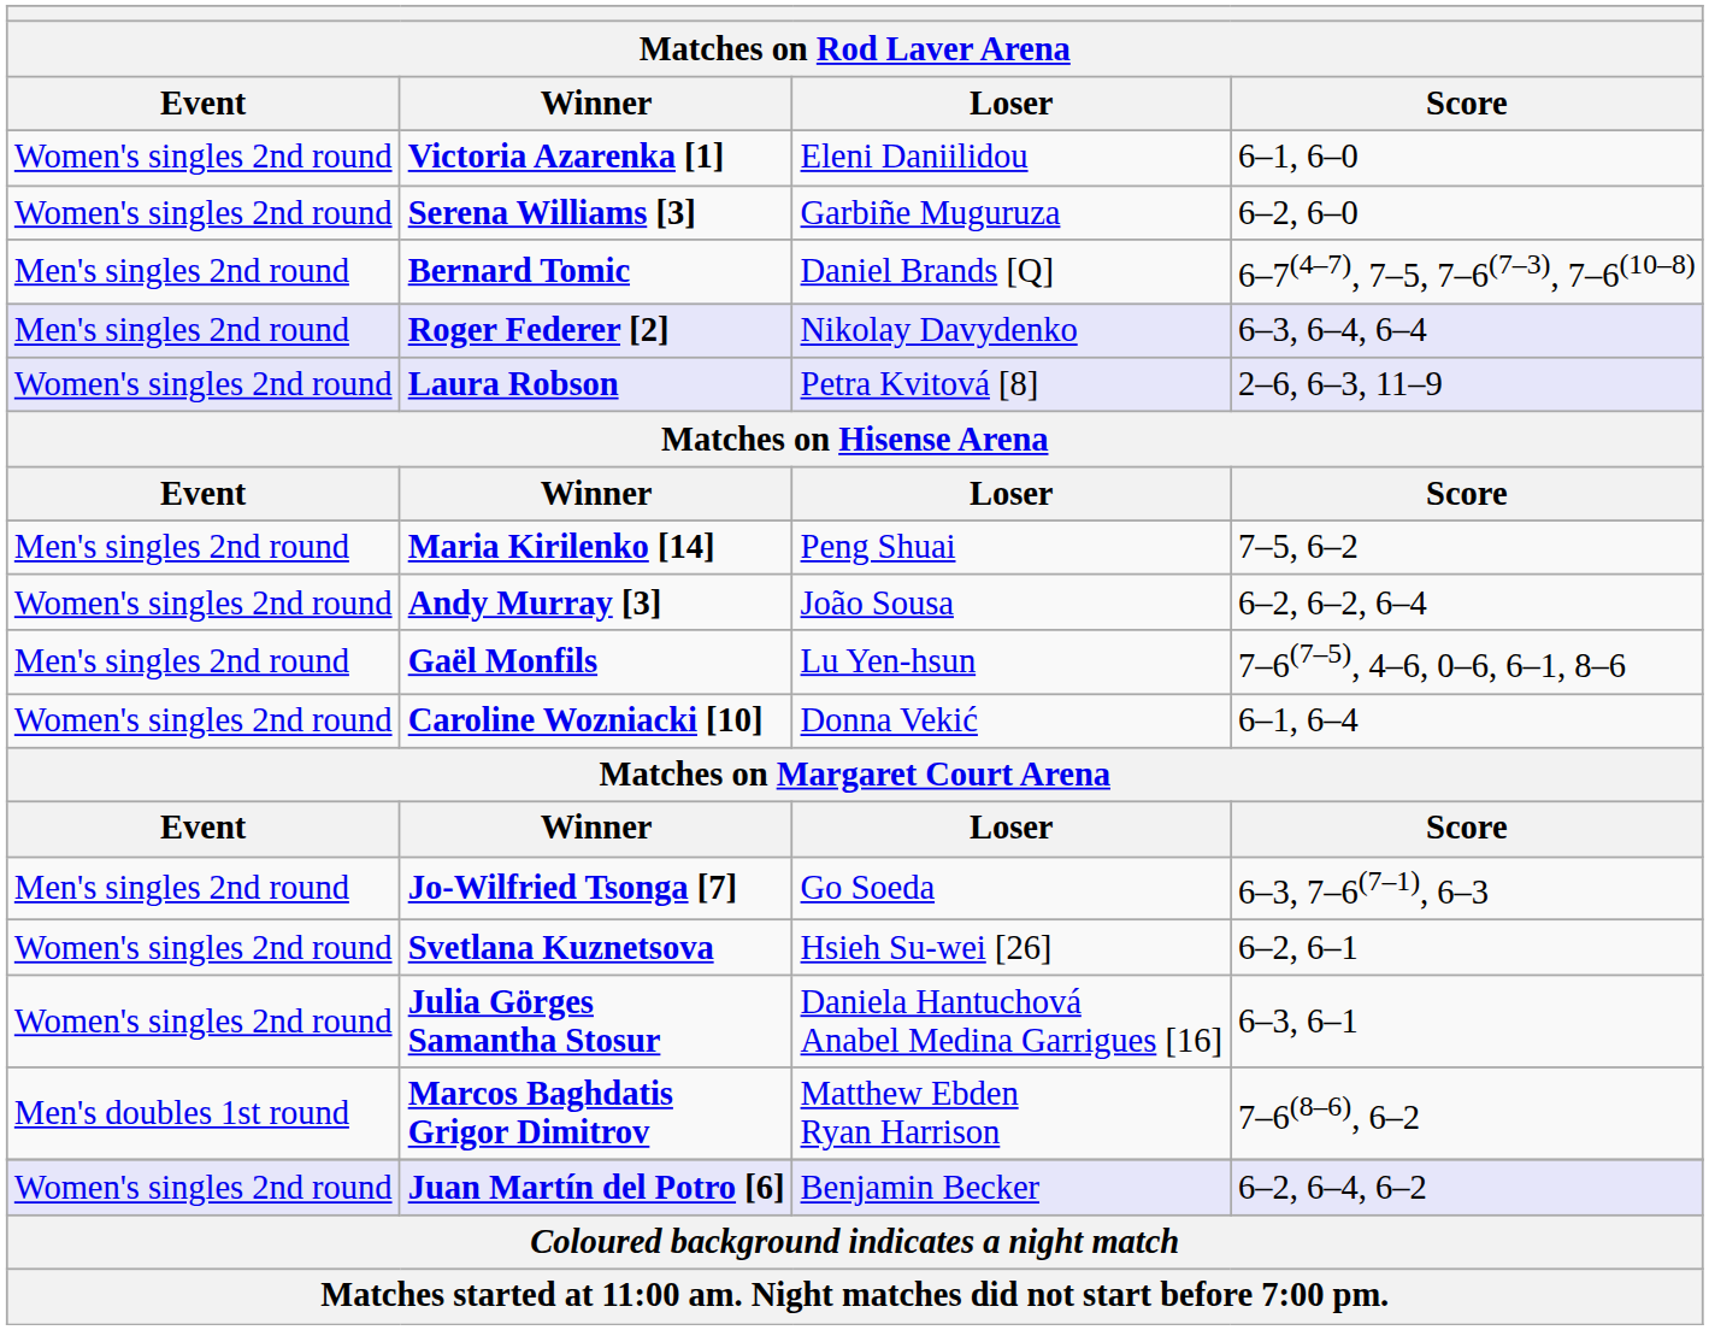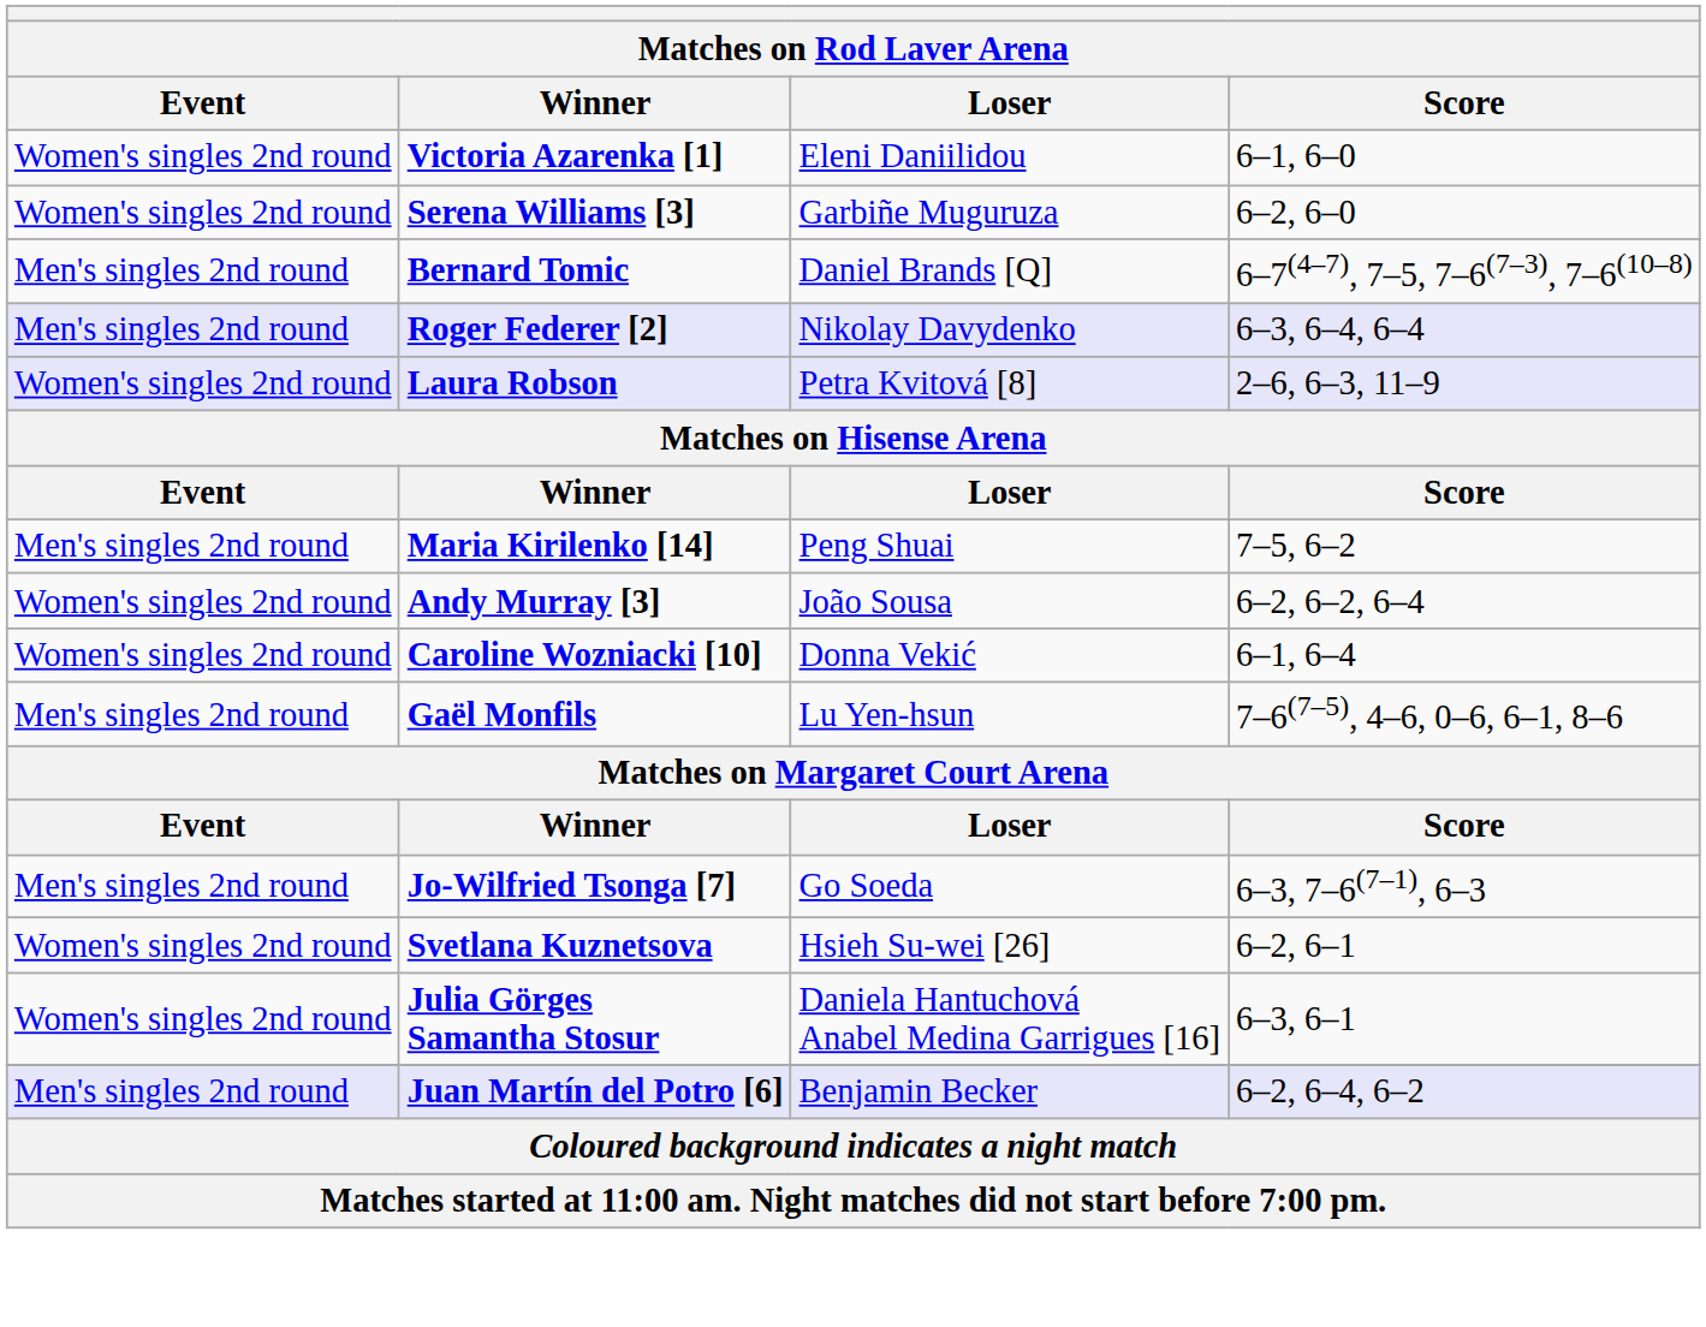rows swapped: Caroline Wozniacki [10] <-> Gaël Monfils
- row: Men's doubles 1st round | Marcos Baghdatis Grigor Dimitrov | Matthew Ebden Ryan Harrison | 7–6(8–6), 6–2
Juan Martín del Potro [6] | Event: Women's singles 2nd round -> Men's singles 2nd round
